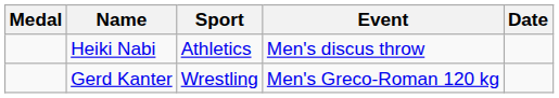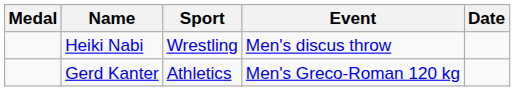Heiki Nabi | Sport: Athletics -> Wrestling
Gerd Kanter | Sport: Wrestling -> Athletics
